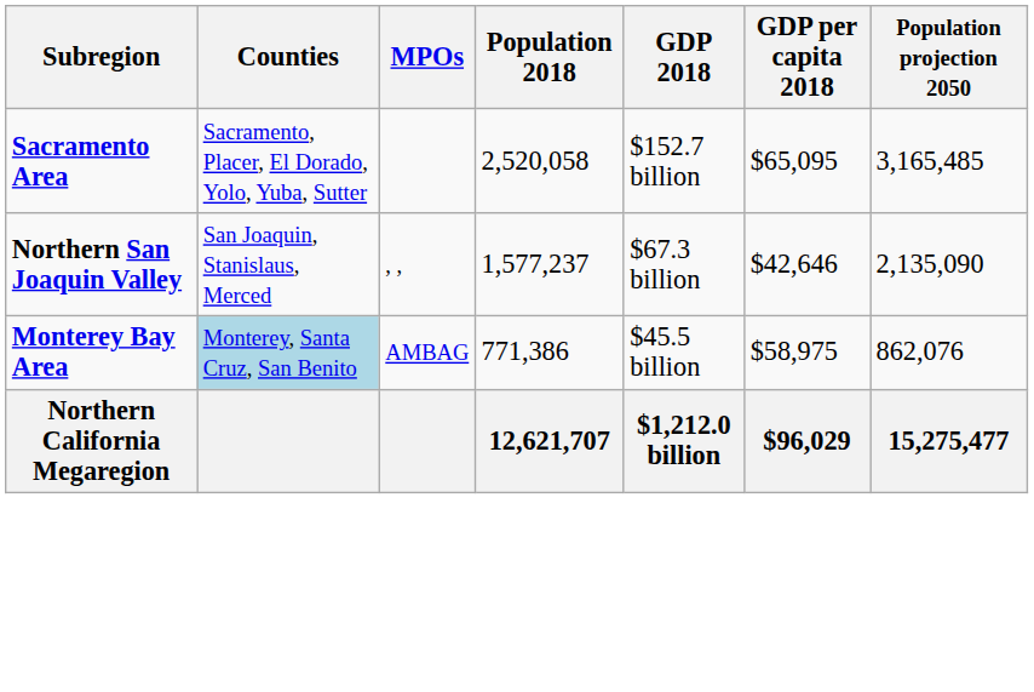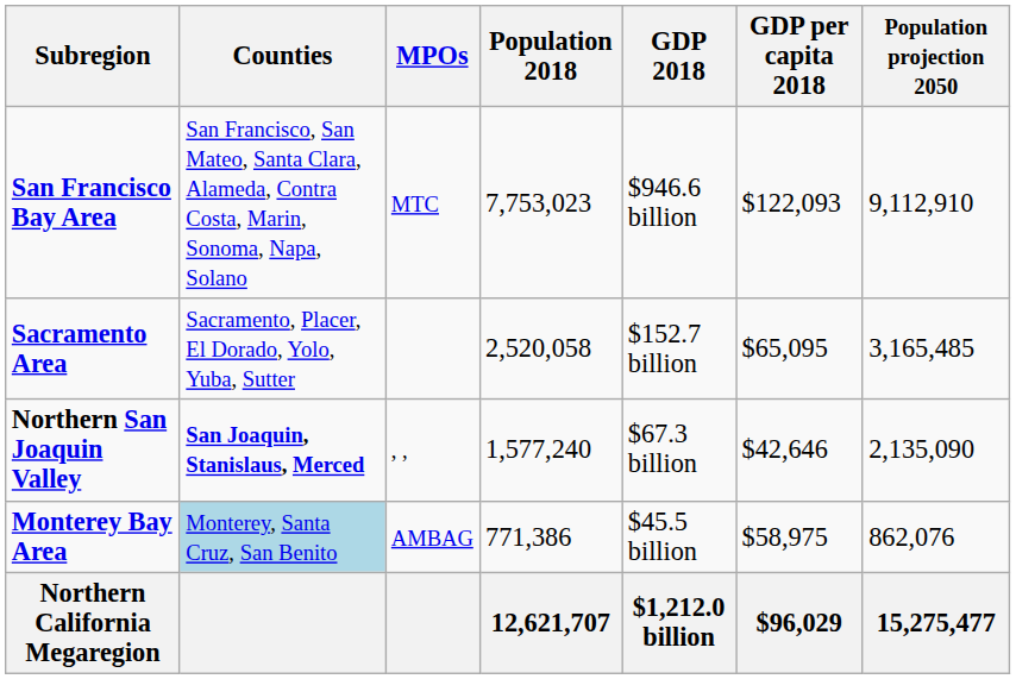+ row: San Francisco Bay Area | San Francisco, San Mateo, Santa Clara, Alameda, Contra Costa, Marin, Sonoma, Napa, Solano | MTC | 7,753,023 | $946.6 billion | $122,093 | 9,112,910
Northern San Joaquin Valley | Counties: normal -> bold
Northern San Joaquin Valley | Population 2018: 1,577,237 -> 1,577,240
